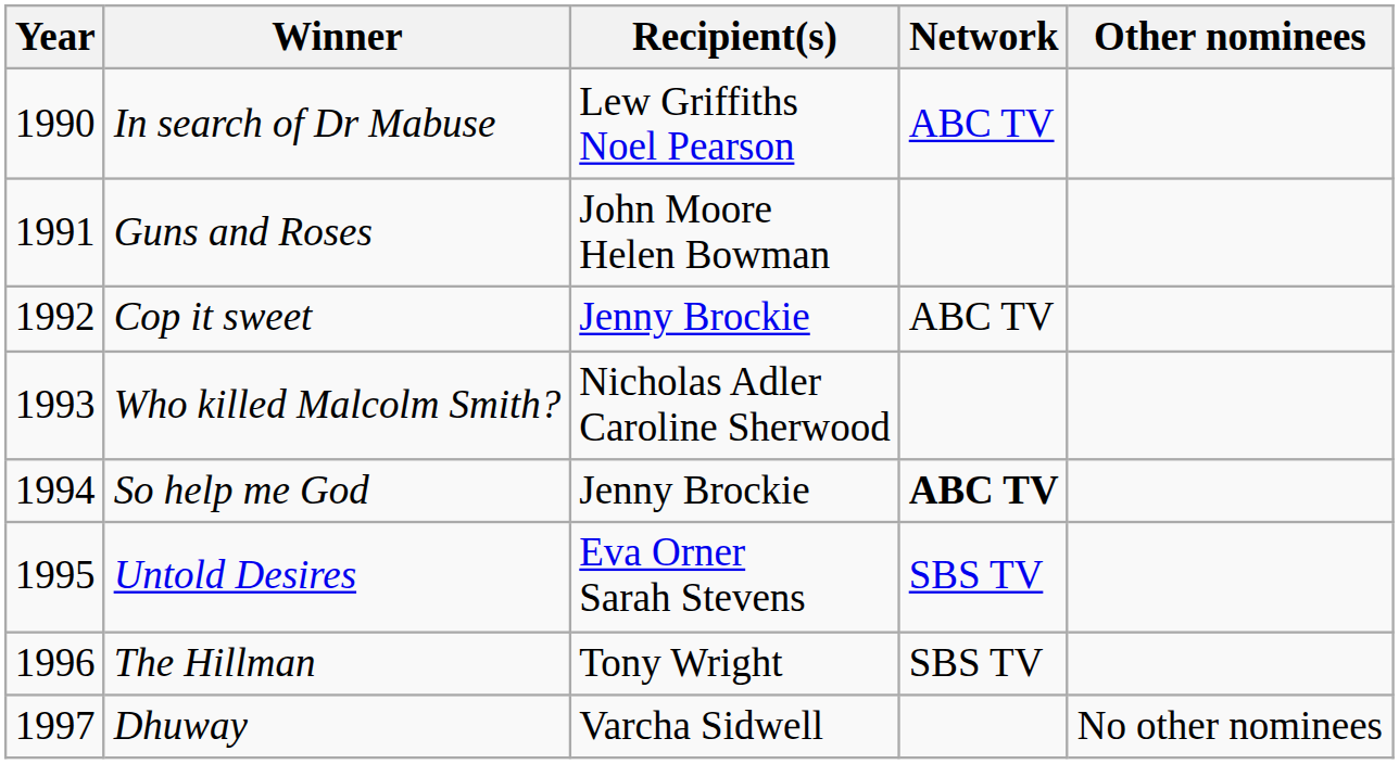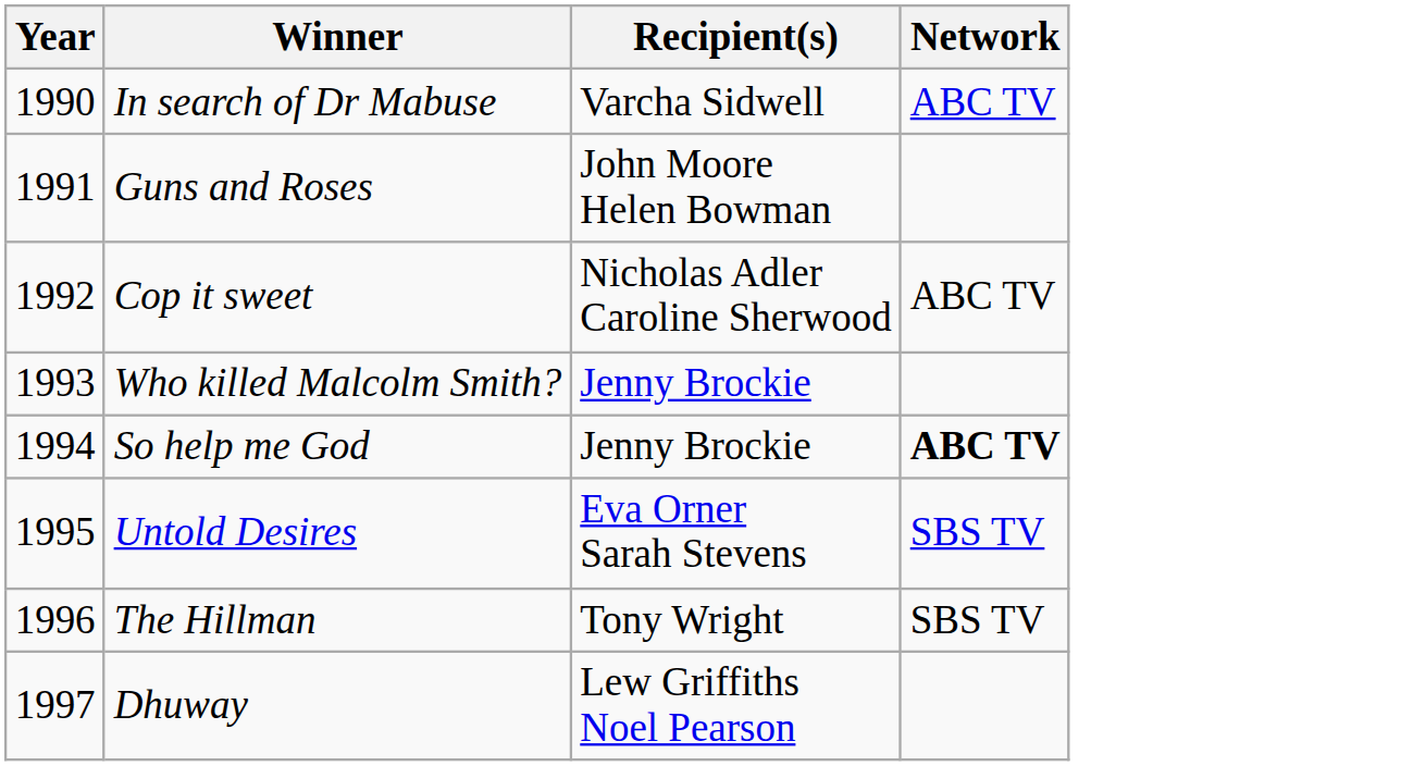- column: Other nominees | No other nominees
In search of Dr Mabuse | Recipient(s): Lew Griffiths Noel Pearson -> Varcha Sidwell
Cop it sweet | Recipient(s): Jenny Brockie -> Nicholas Adler Caroline Sherwood
Who killed Malcolm Smith? | Recipient(s): Nicholas Adler Caroline Sherwood -> Jenny Brockie
Dhuway | Recipient(s): Varcha Sidwell -> Lew Griffiths Noel Pearson
